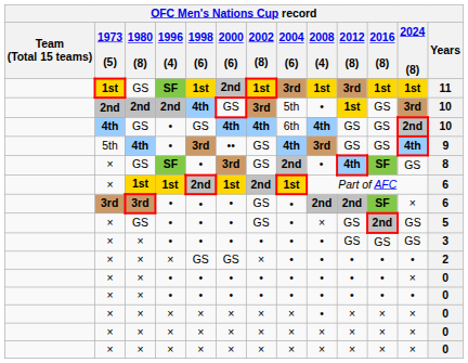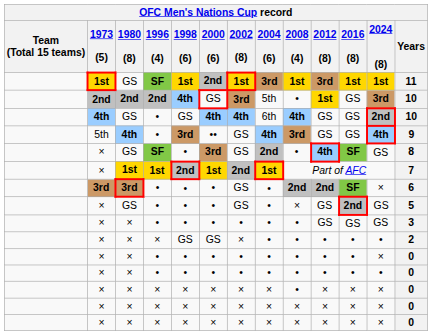× / 1st | Years: 6 -> 7
